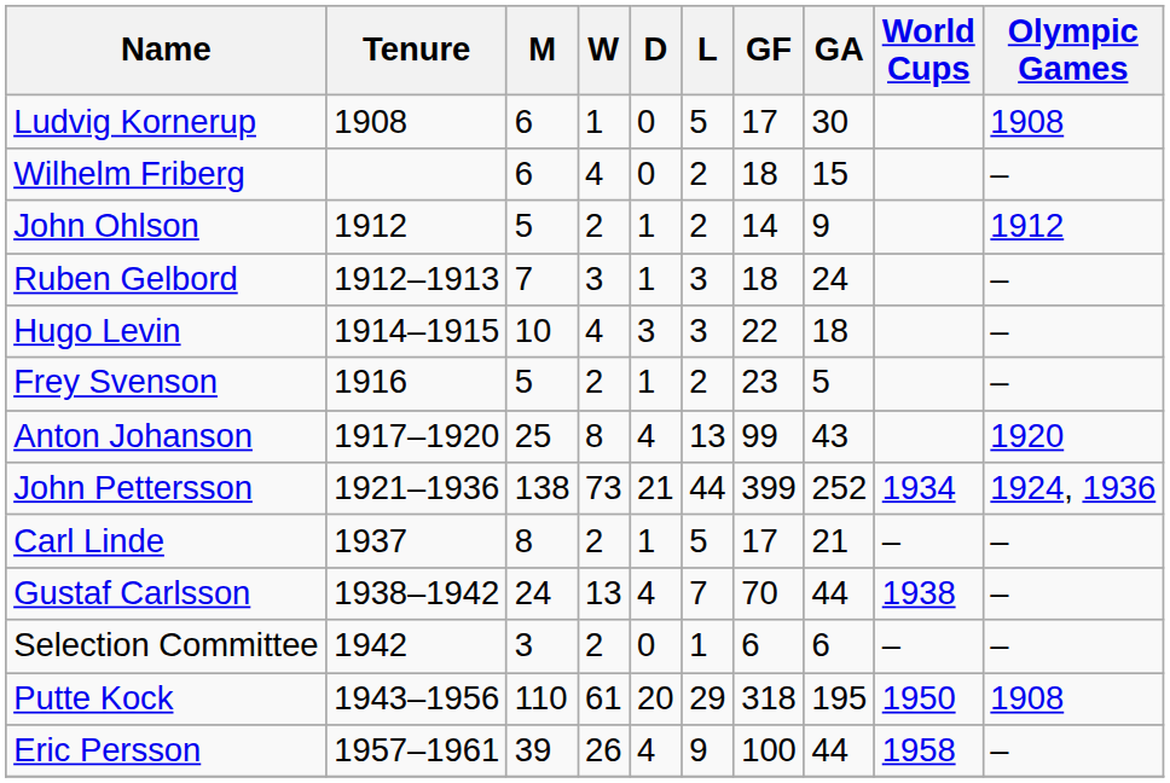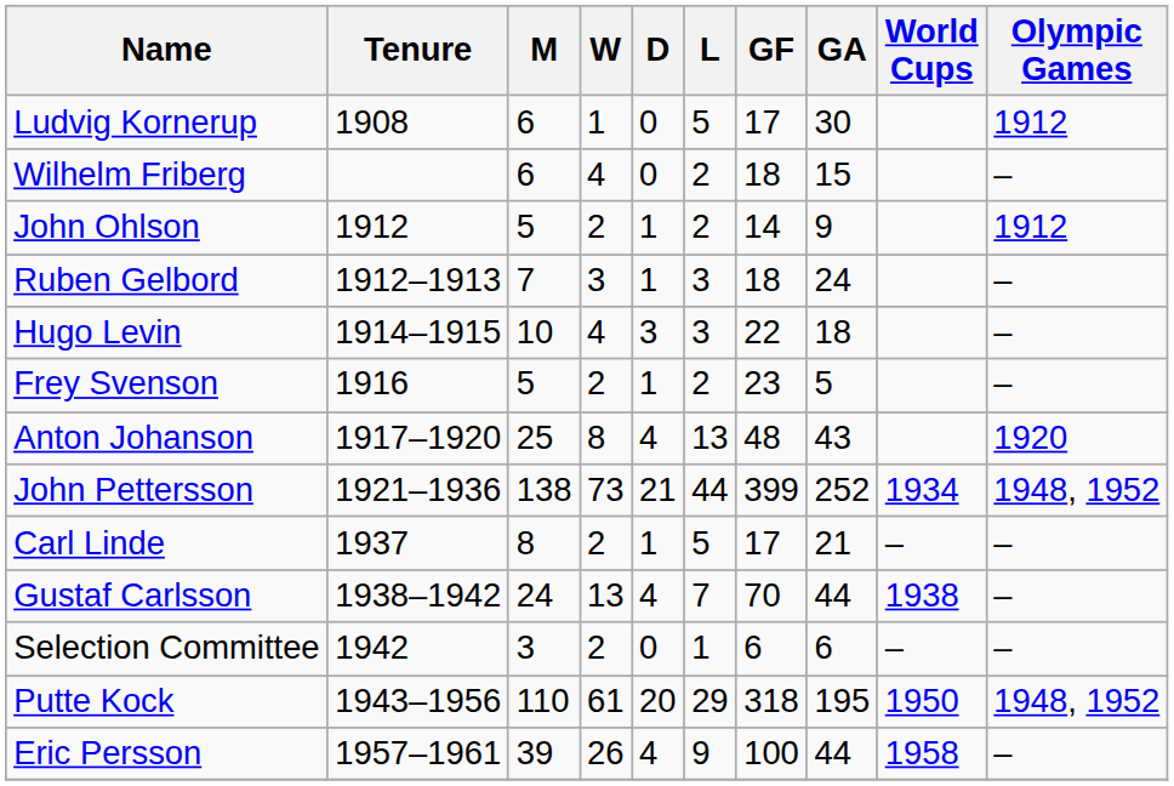Ludvig Kornerup | Olympic Games: 1908 -> 1912
Anton Johanson | GF: 99 -> 48
John Pettersson | Olympic Games: 1924, 1936 -> 1948, 1952
Putte Kock | Olympic Games: 1908 -> 1948, 1952
